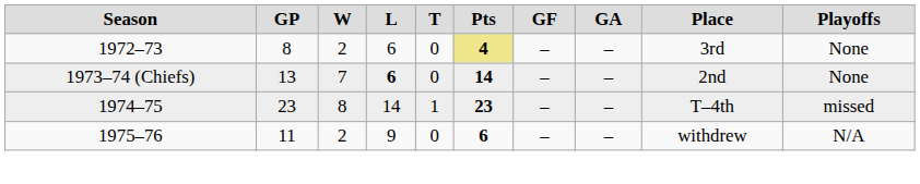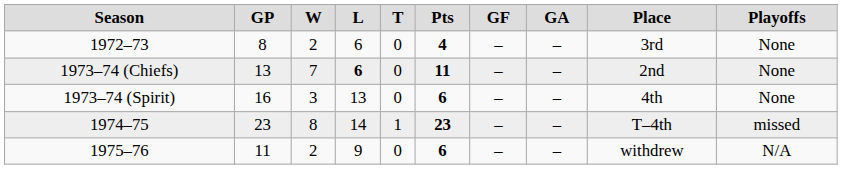1972–73 | column 6: khaki background -> no background
1973–74 (Chiefs) | column 6: 14 -> 11
+ row: 1973–74 (Spirit) | 16 | 3 | 13 | 0 | 6 | – | – | 4th | None
